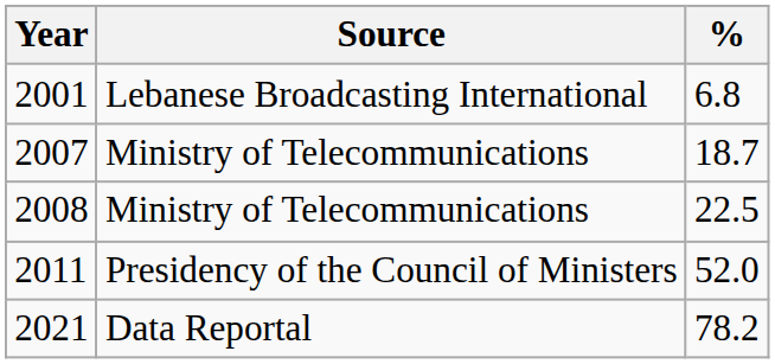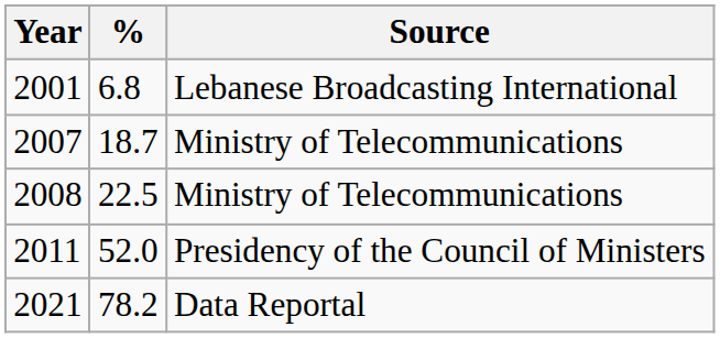columns swapped: % <-> Source
